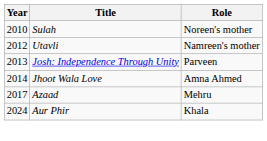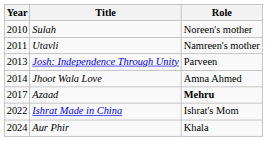Utavli | Year: 2012 -> 2011
Azaad | Role: normal -> bold
+ row: 2022 | Ishrat Made in China | Ishrat's Mom
